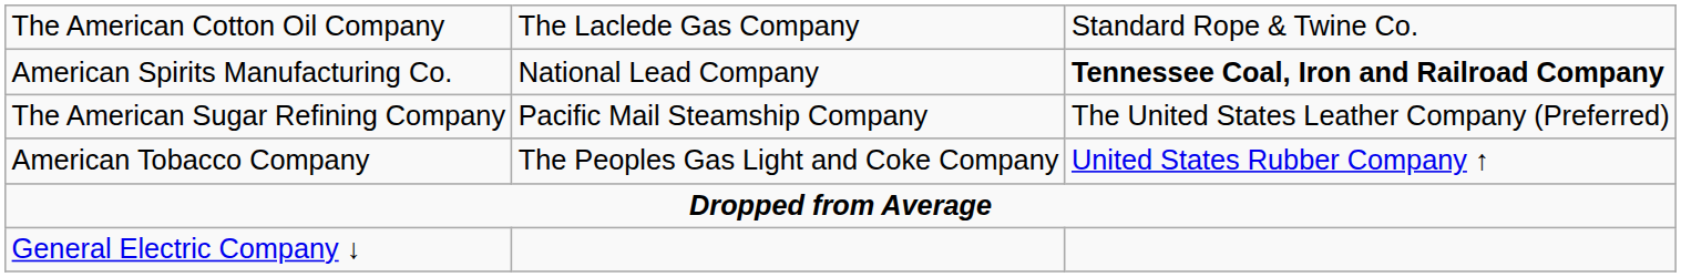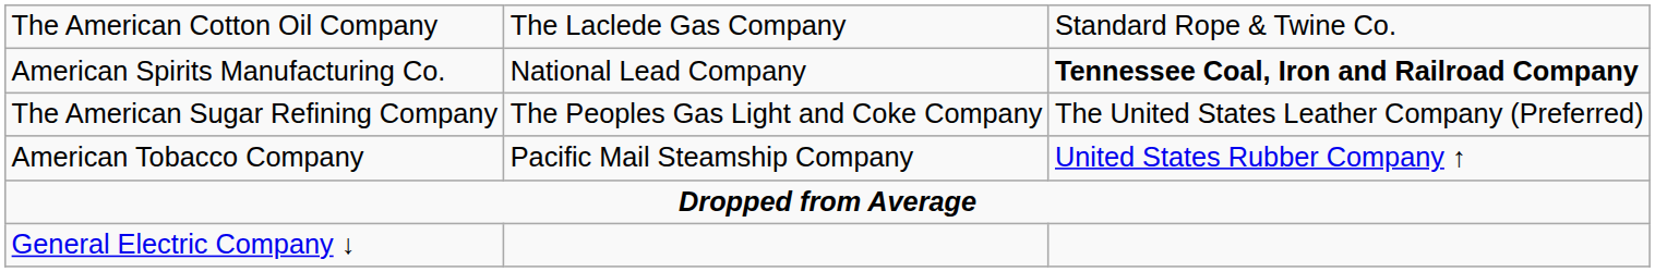The American Sugar Refining Company | column 2: Pacific Mail Steamship Company -> The Peoples Gas Light and Coke Company
American Tobacco Company | column 2: The Peoples Gas Light and Coke Company -> Pacific Mail Steamship Company
